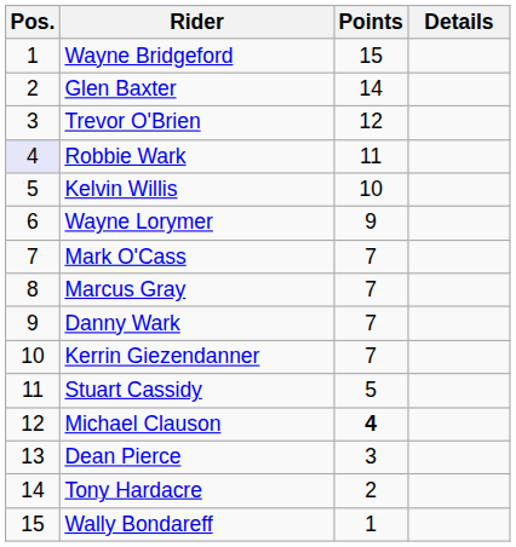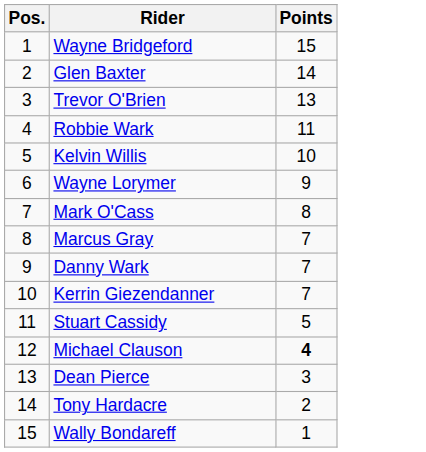- column: Details
Trevor O'Brien | Points: 12 -> 13
Robbie Wark | Pos.: lavender background -> no background
Mark O'Cass | Points: 7 -> 8
